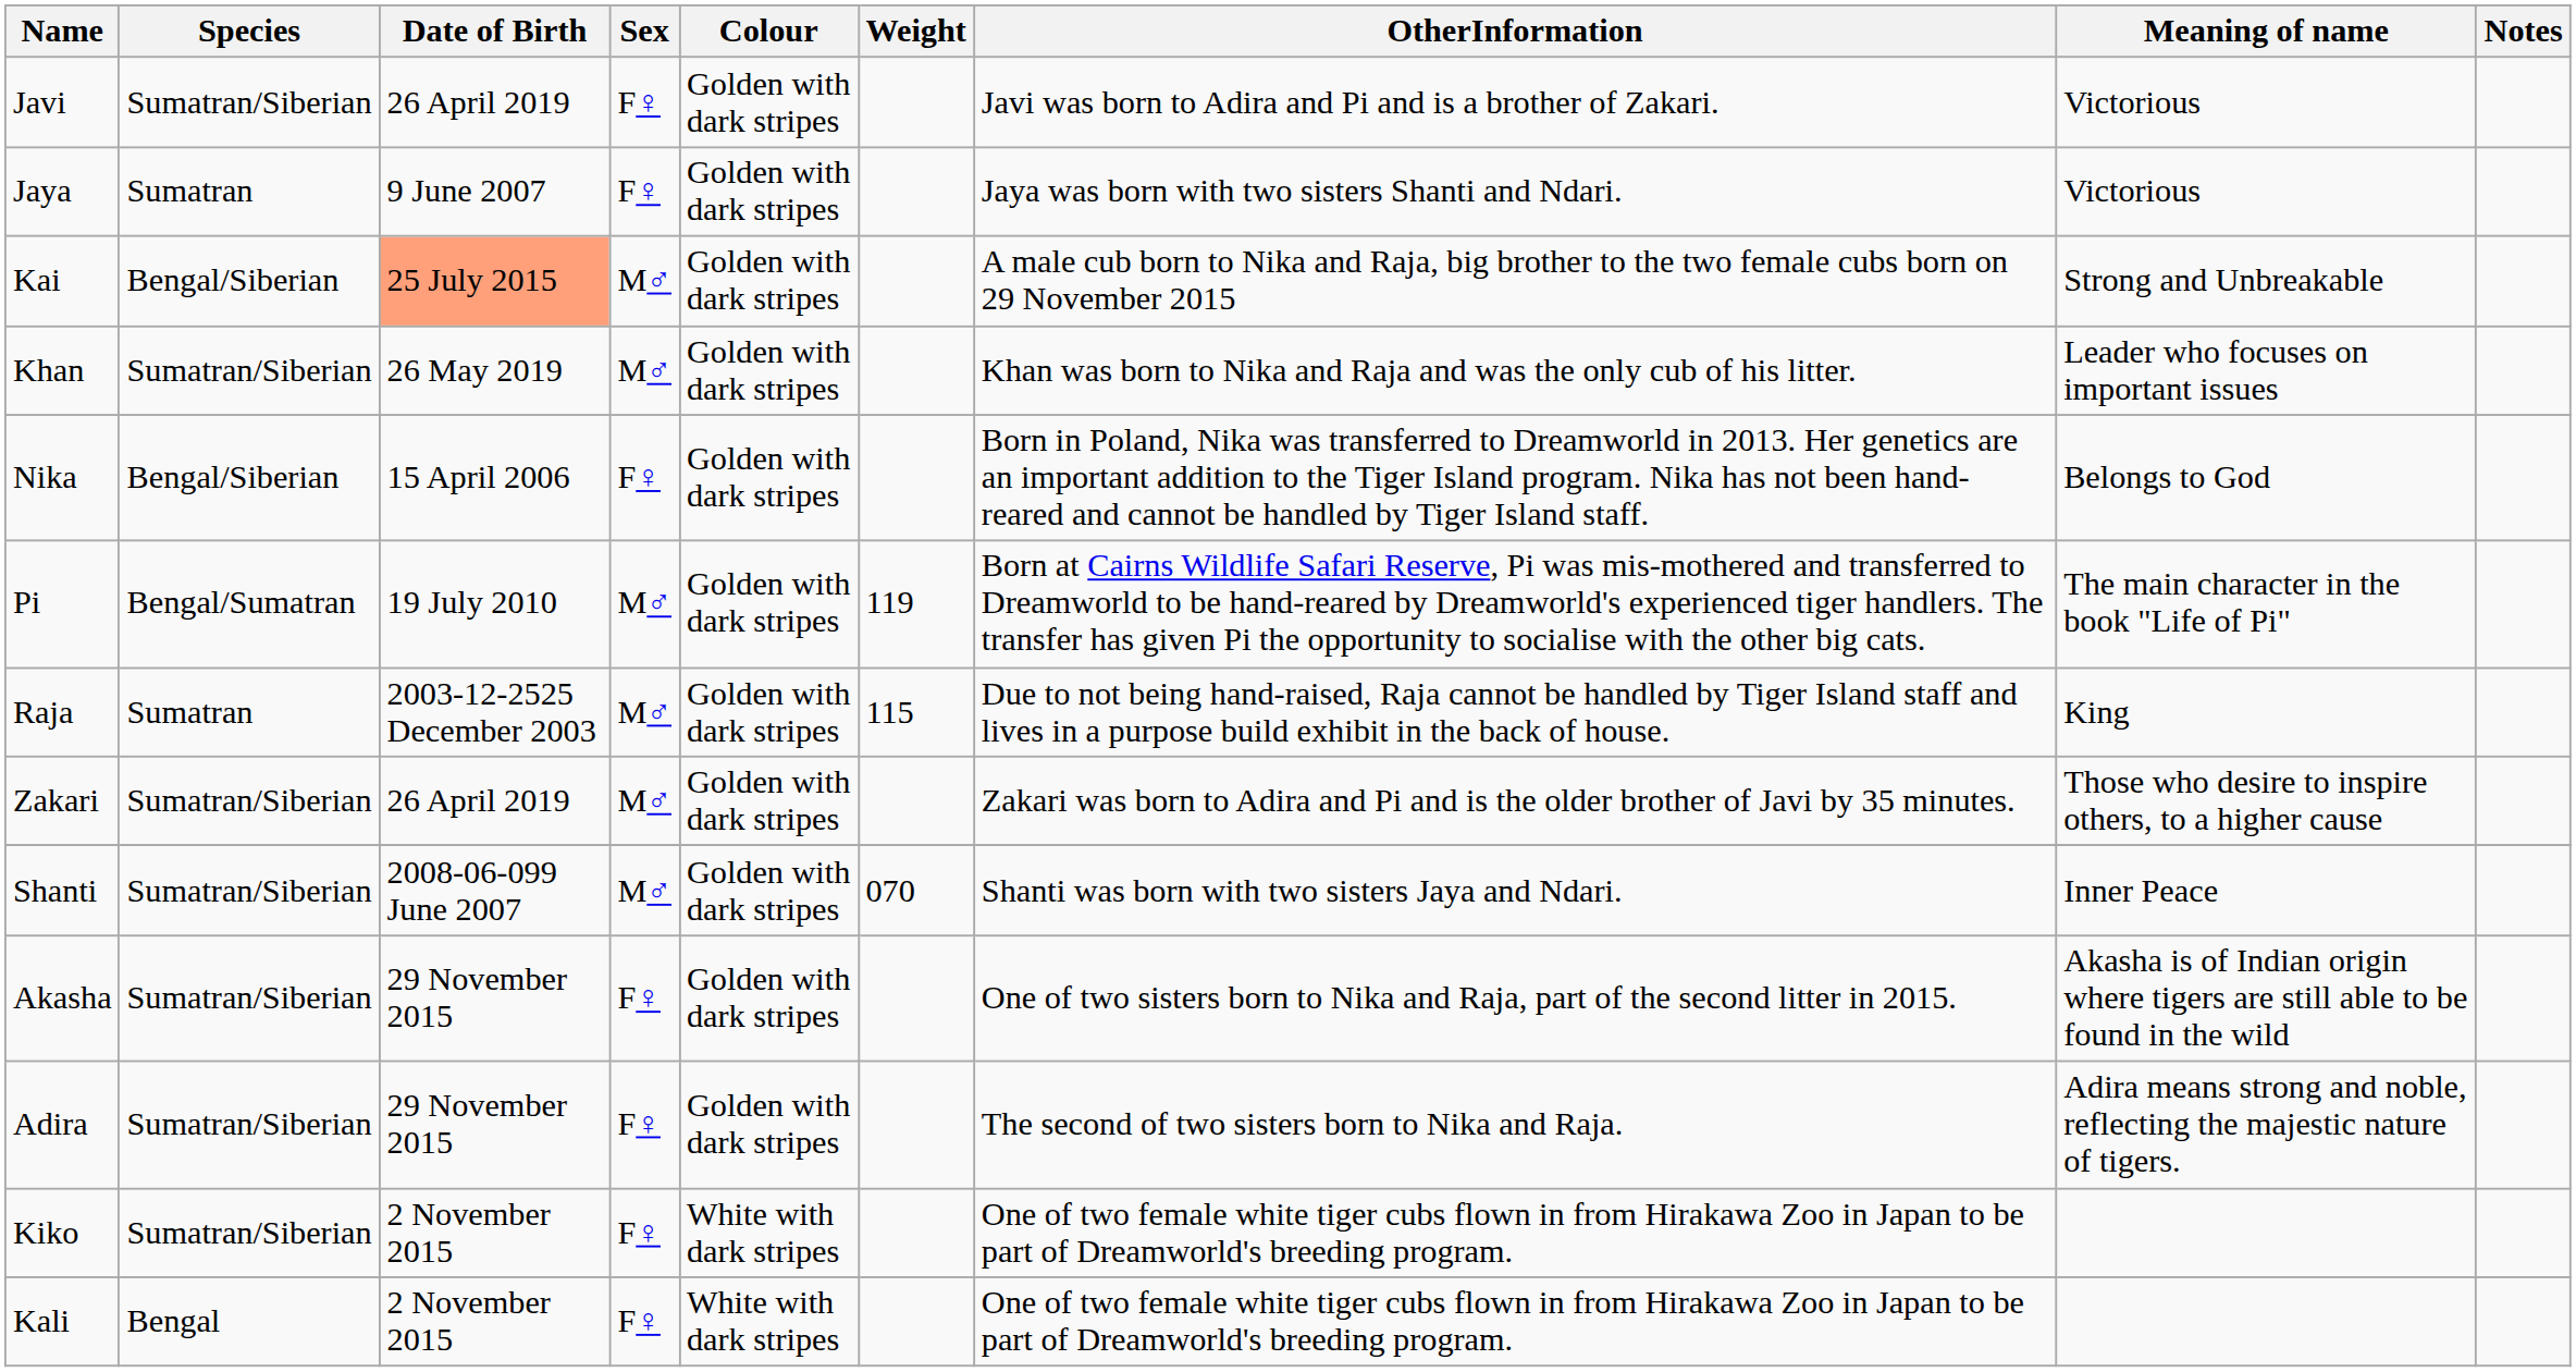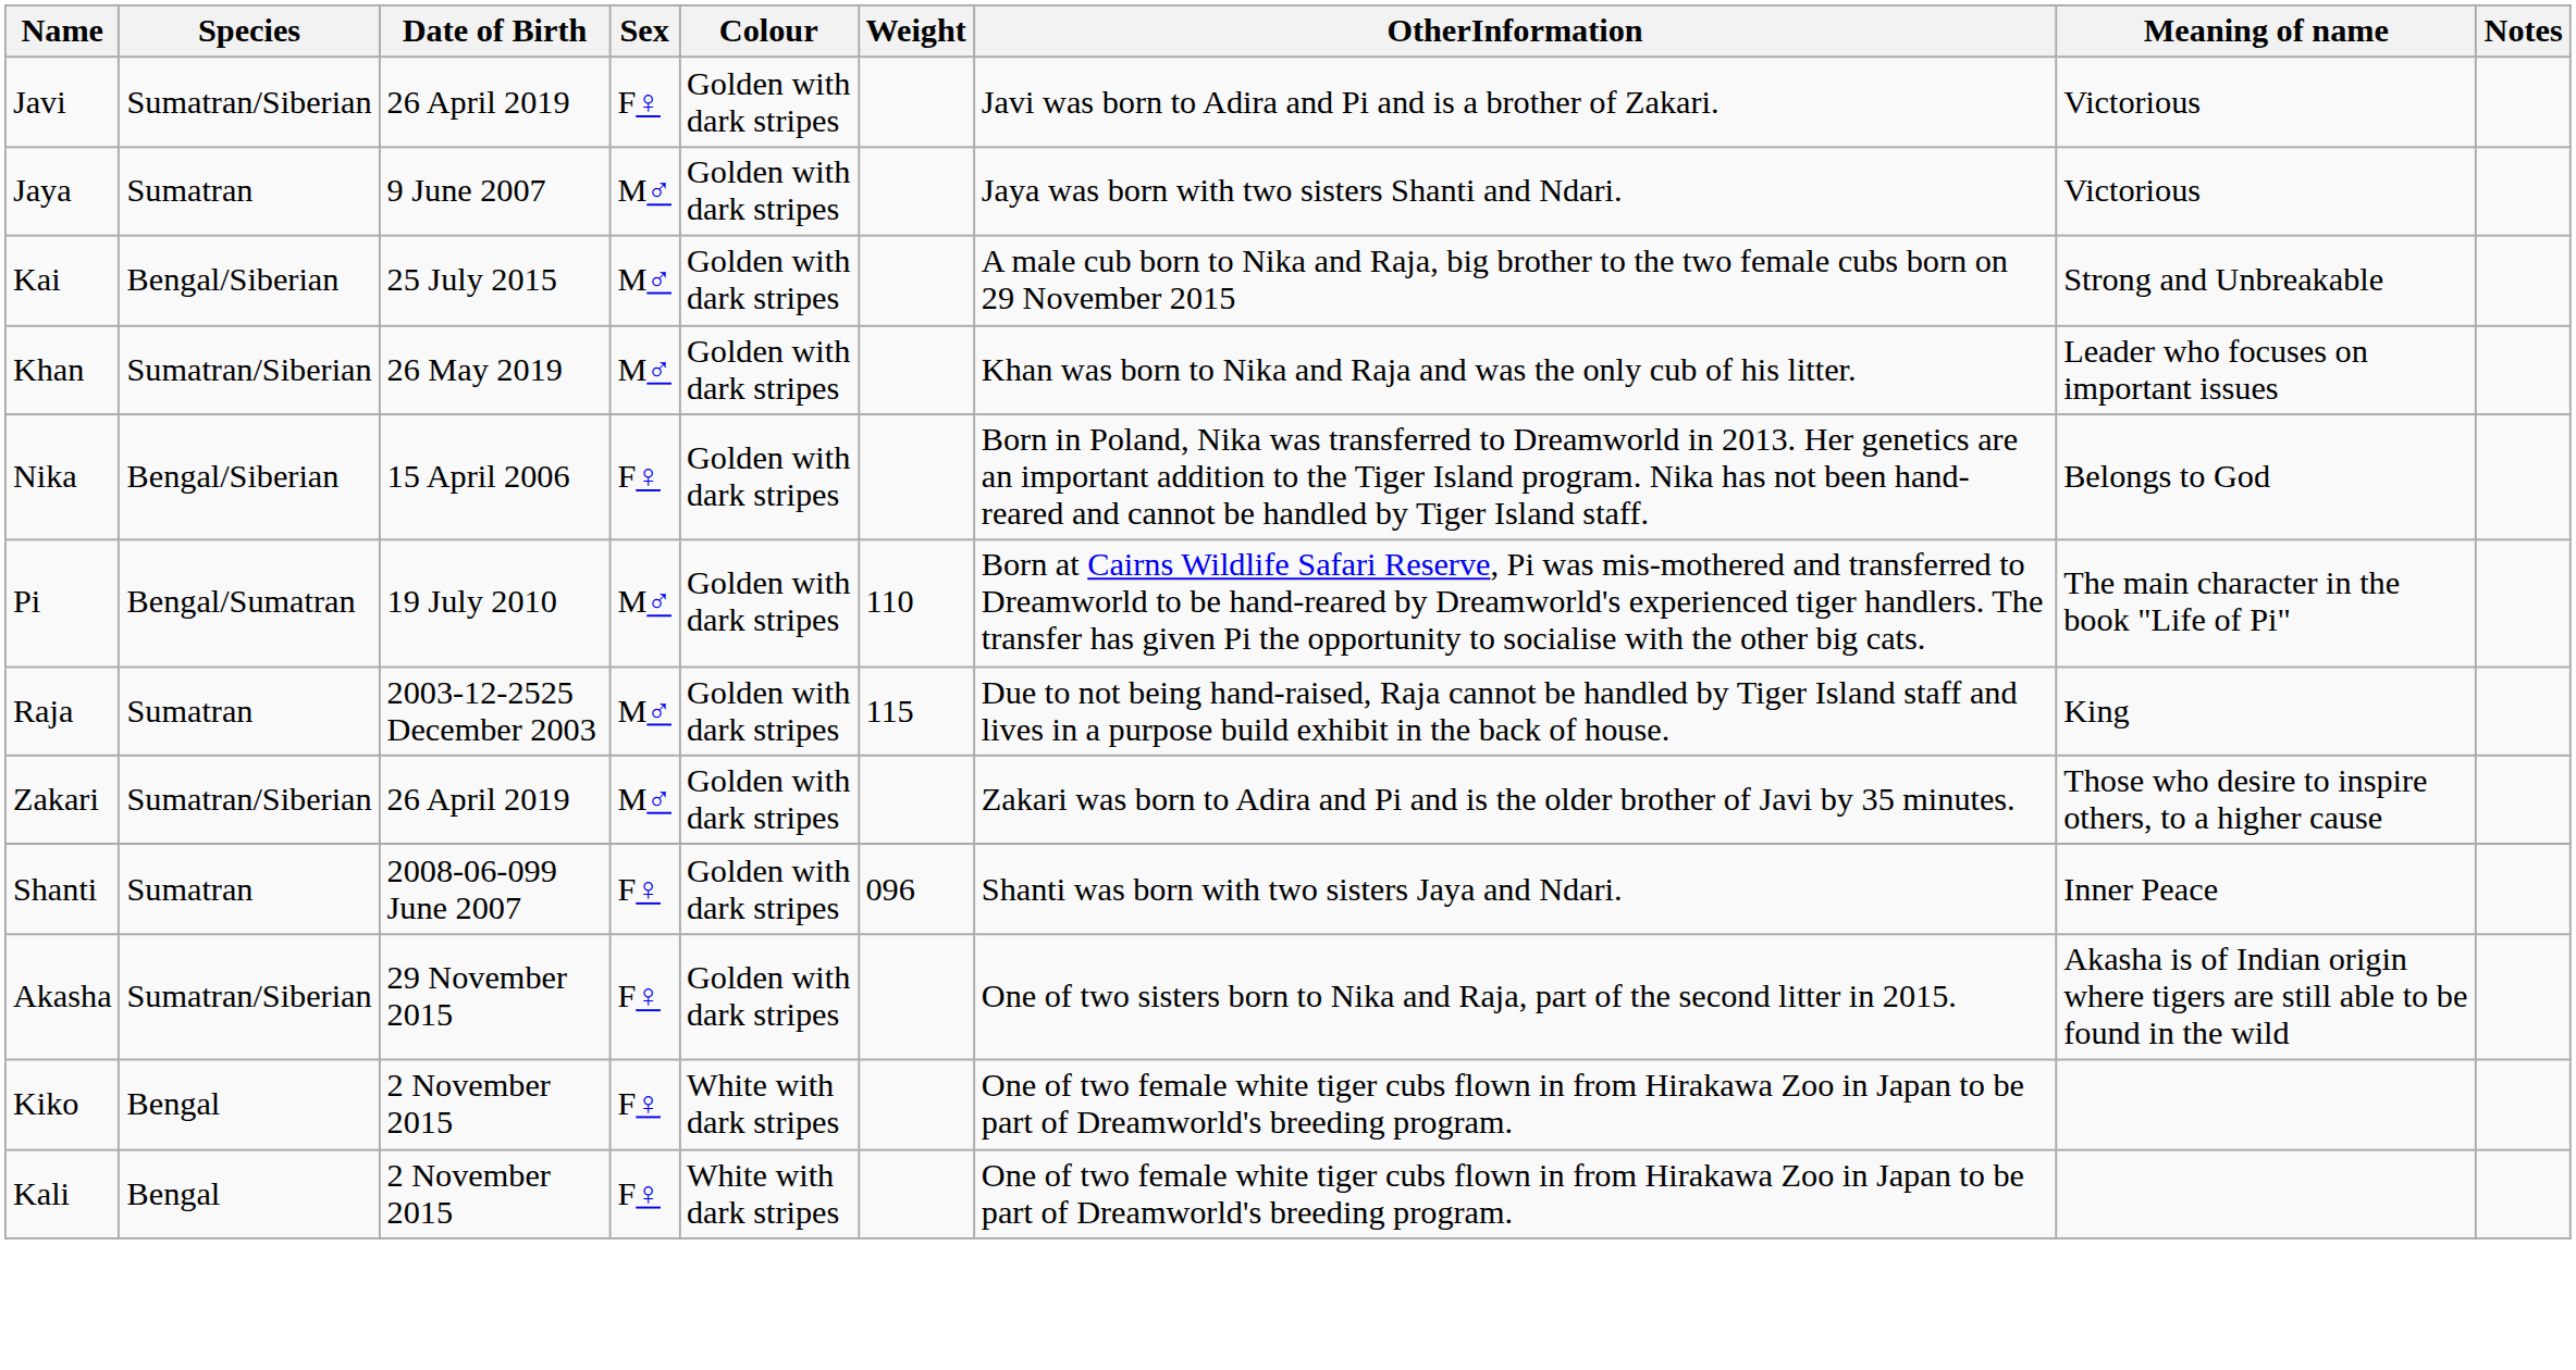Jaya | Sex: F♀ -> M♂
Kai | Date of Birth: lightsalmon background -> no background
Pi | Weight: 119 -> 110
Shanti | Species: Sumatran/Siberian -> Sumatran
Shanti | Sex: M♂ -> F♀
Shanti | Weight: 070 -> 096
- row: Adira | Sumatran/Siberian | 29 November 2015 | F♀ | Golden with dark stripes | The second of two sisters born to Nika and Raja. | Adira means strong and noble, reflecting the majestic nature of tigers.
Kiko | Species: Sumatran/Siberian -> Bengal
